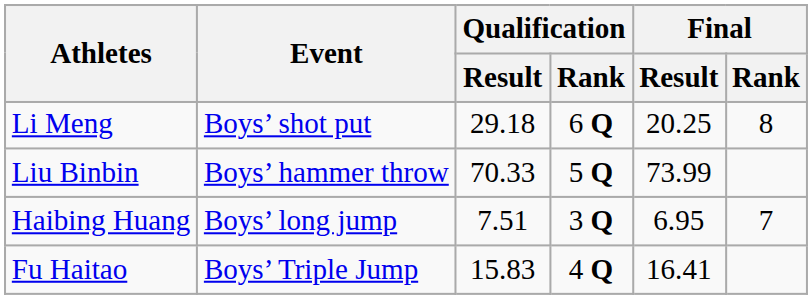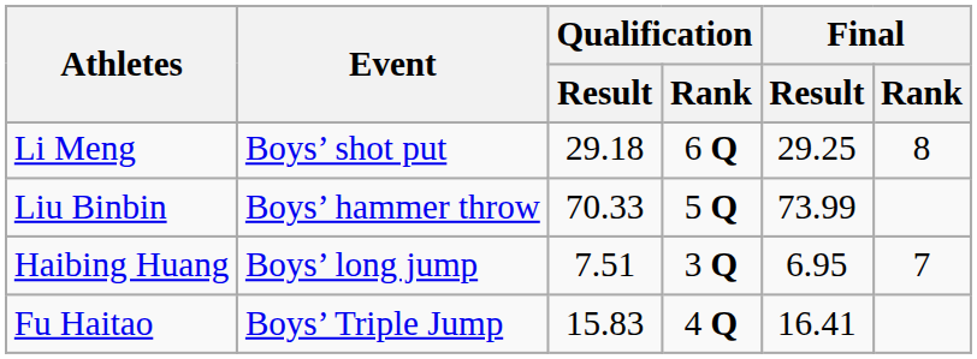Li Meng | Final / Result: 20.25 -> 29.25
